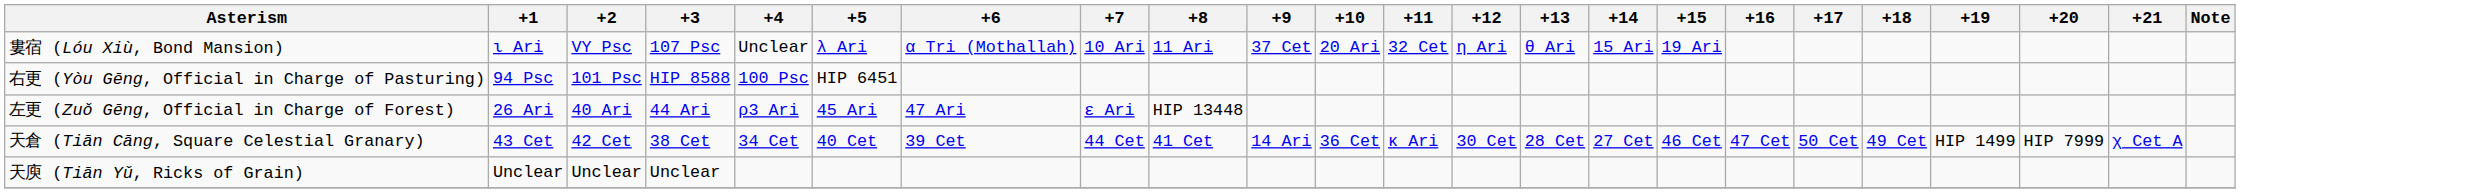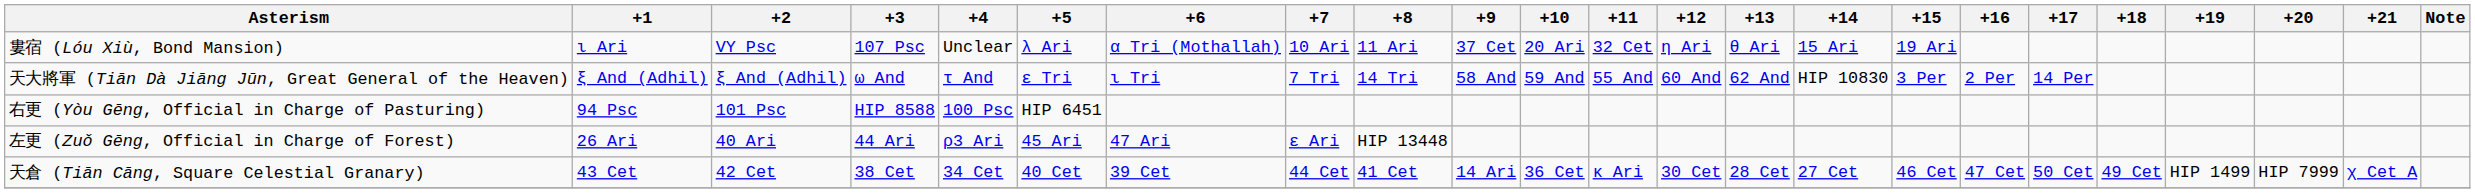+ row: 天大將軍 (Tiān Dà Jiāng Jūn, Great General of the Heaven) | ξ And (Adhil) | ξ And (Adhil) | ω And | τ And | ε Τri | ι Τri | 7 Τri | 14 Τri | 58 And | 59 And | 55 And | 60 And | 62 And | HIP 10830 | 3 Per | 2 Per | 14 Per
- row: 天庾 (Tiān Yǔ, Ricks of Grain) | Unclear | Unclear | Unclear
